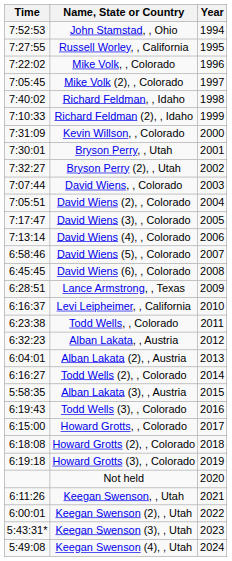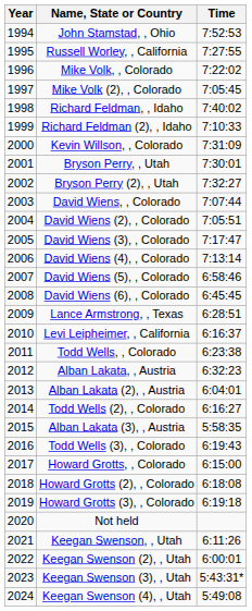columns swapped: Year <-> Time
